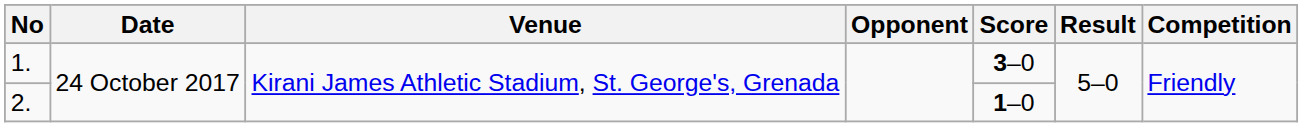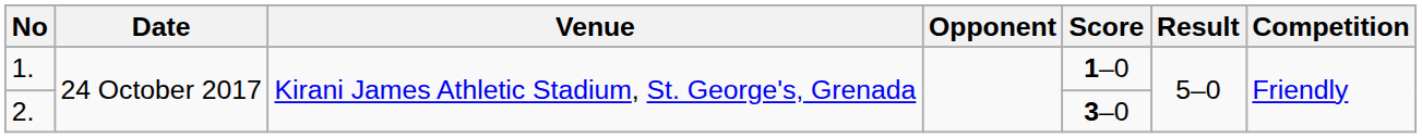1. | Score: 3–0 -> 1–0
2. | Score: 1–0 -> 3–0
